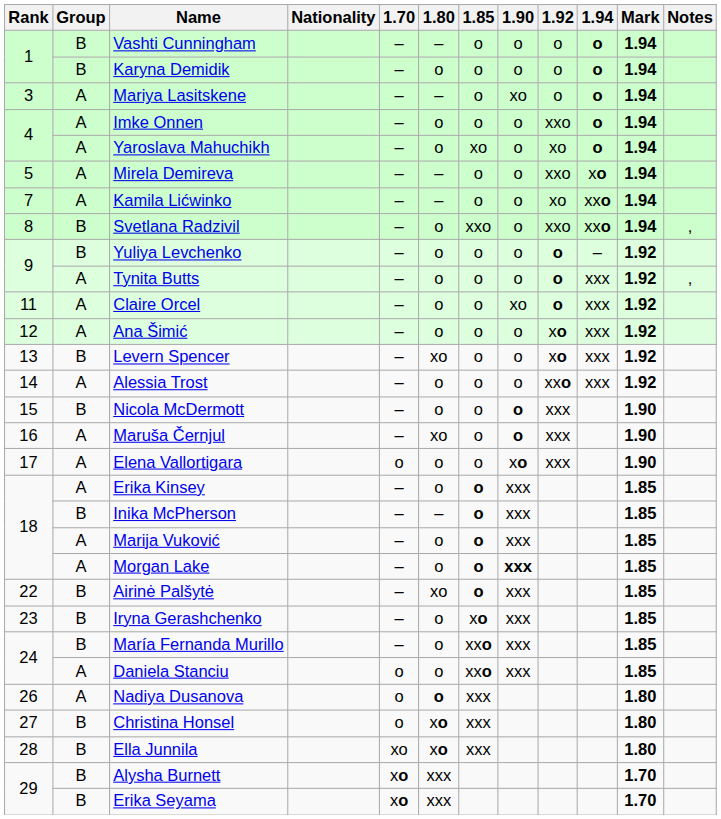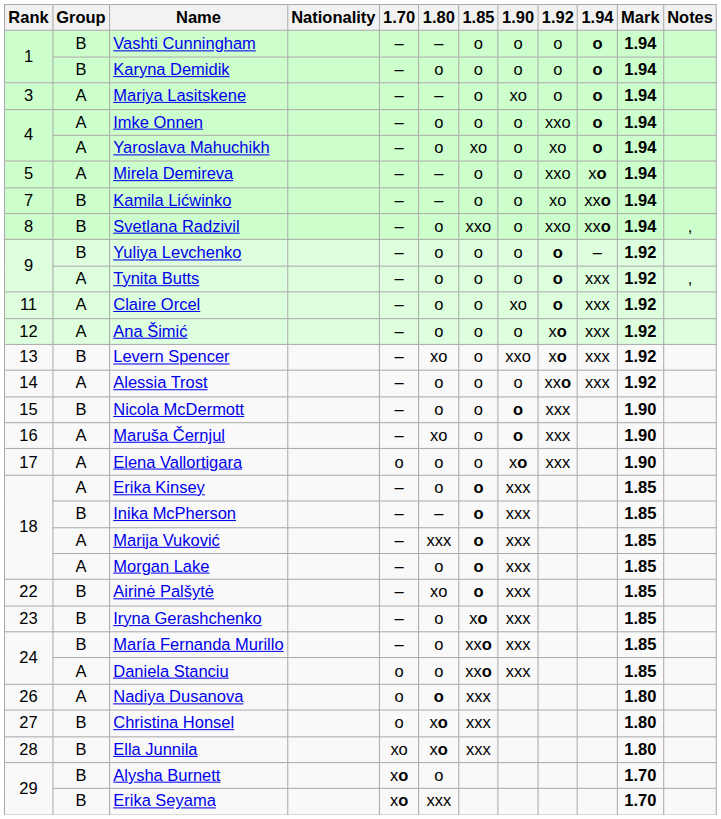Kamila Lićwinko | Group: A -> B
Levern Spencer | 1.90: o -> xxo
Marija Vuković | 1.80: o -> xxx
Morgan Lake | 1.90: bold -> normal
Alysha Burnett | 1.80: xxx -> o
